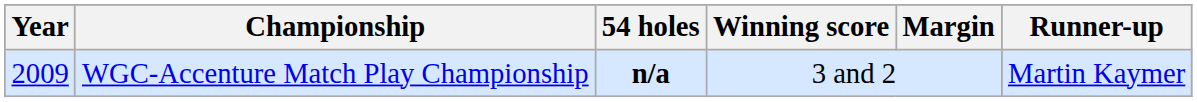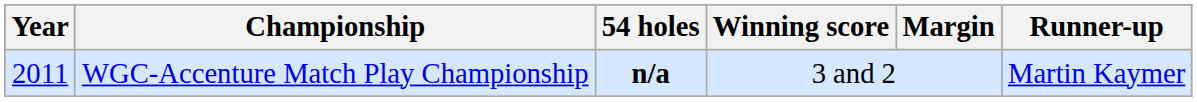WGC-Accenture Match Play Championship | Year: 2009 -> 2011
